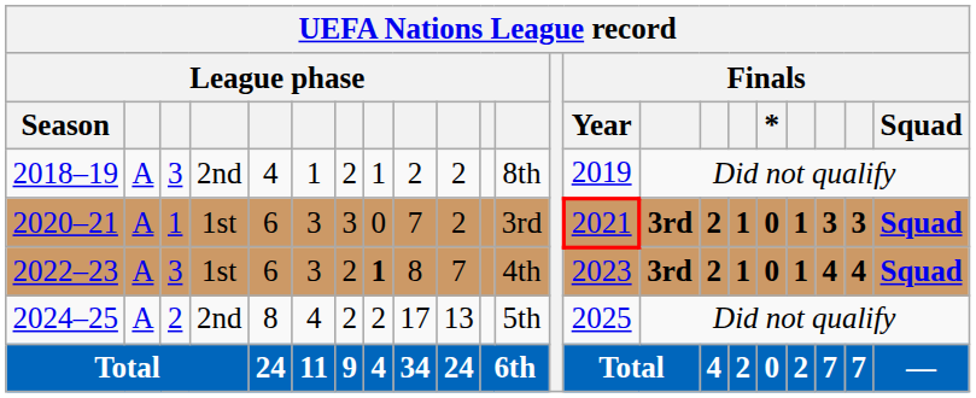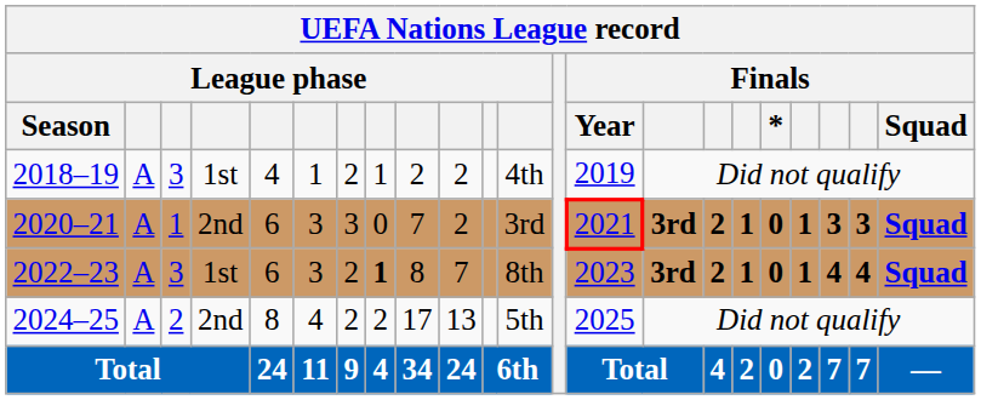2018–19 | column 4: 2nd -> 1st
2018–19 | column 12: 8th -> 4th
2020–21 | column 4: 1st -> 2nd
2022–23 | column 12: 4th -> 8th
